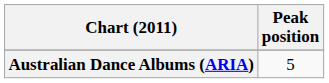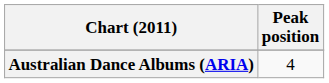Australian Dance Albums (ARIA) | Peak position: 5 -> 4
